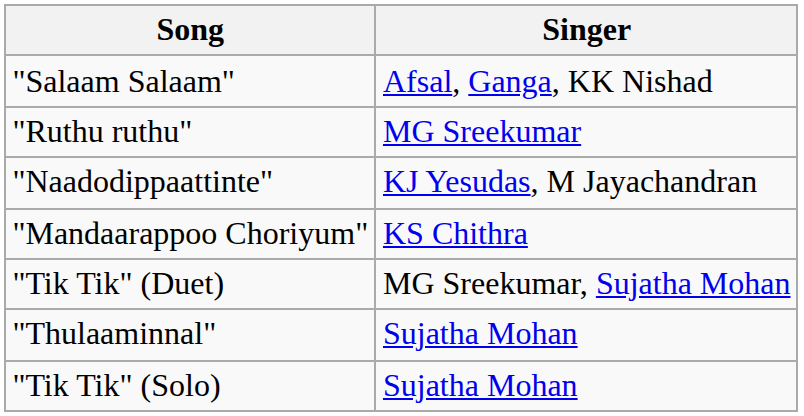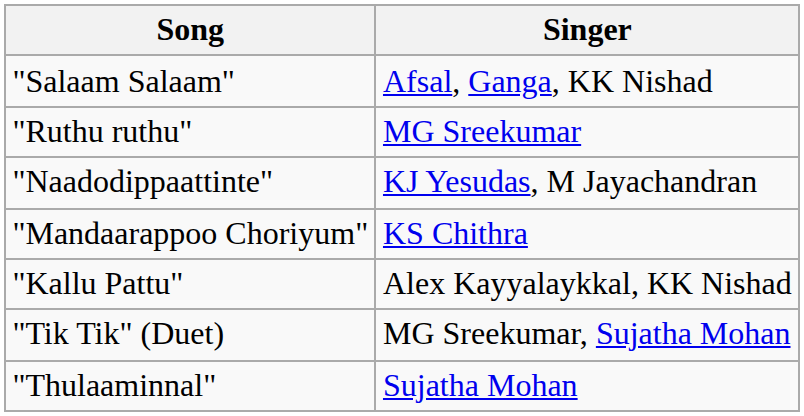+ row: "Kallu Pattu" | Alex Kayyalaykkal, KK Nishad
- row: "Tik Tik" (Solo) | Sujatha Mohan
